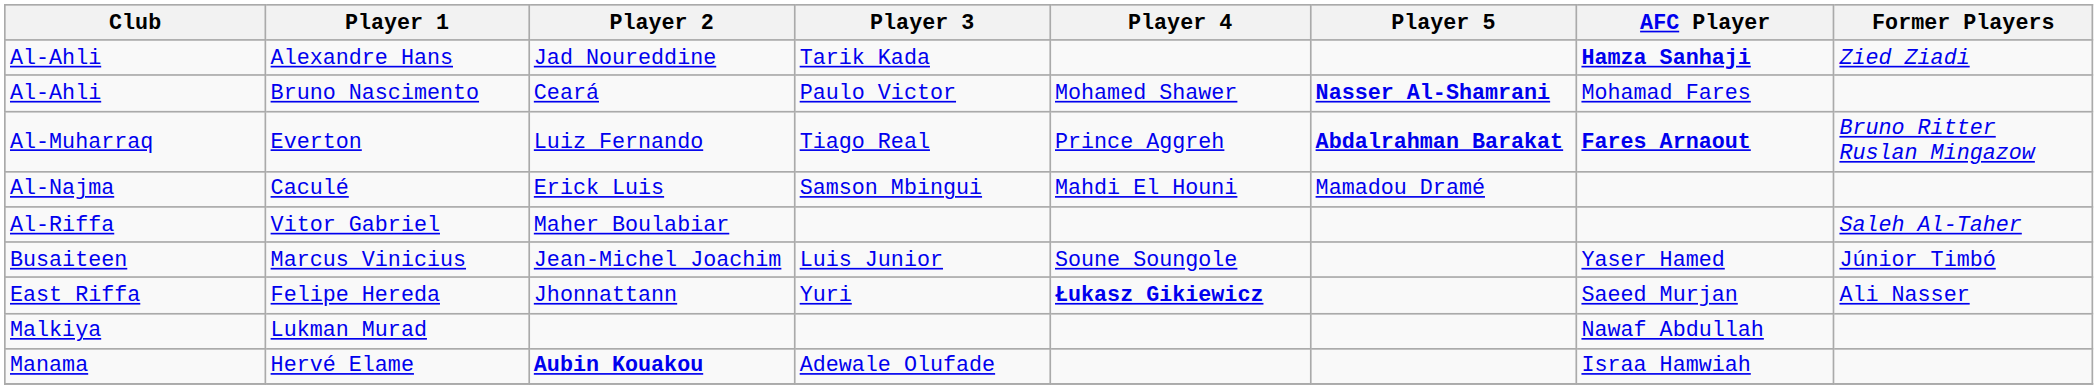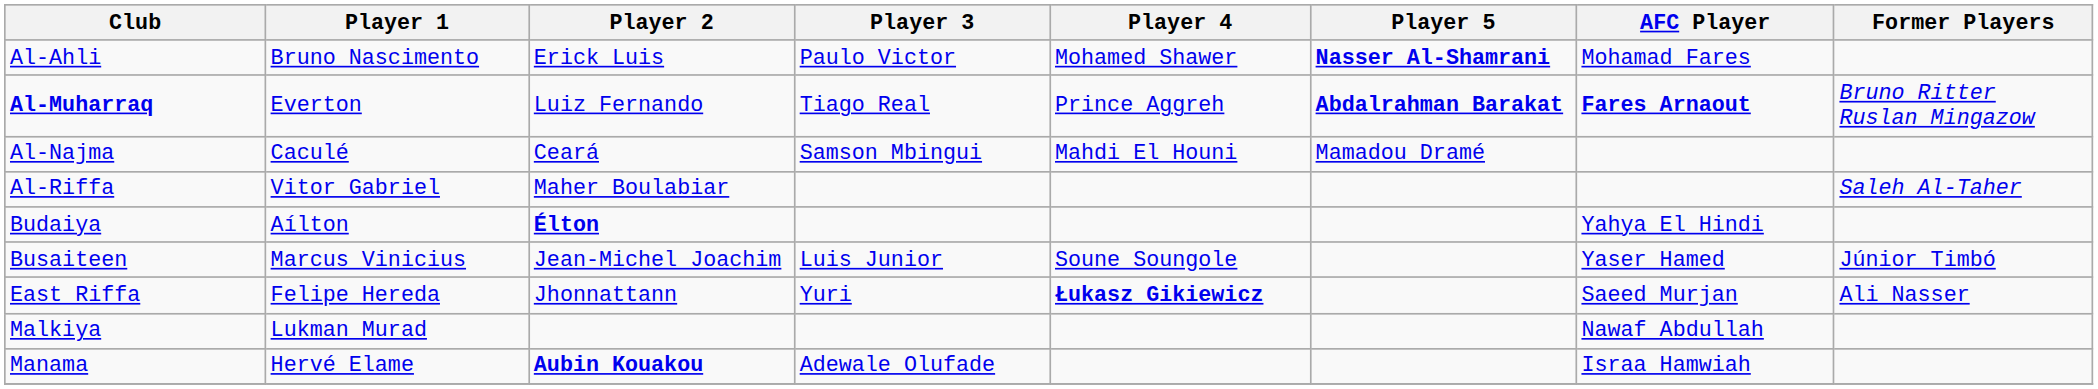- row: Al-Ahli | Alexandre Hans | Jad Noureddine | Tarik Kada | Hamza Sanhaji | Zied Ziadi
Bruno Nascimento | Player 2: Ceará -> Erick Luis
Everton | Club: normal -> bold
Caculé | Player 2: Erick Luis -> Ceará
+ row: Budaiya | Aílton | Élton | Yahya El Hindi
